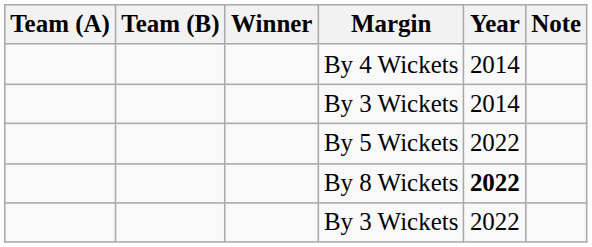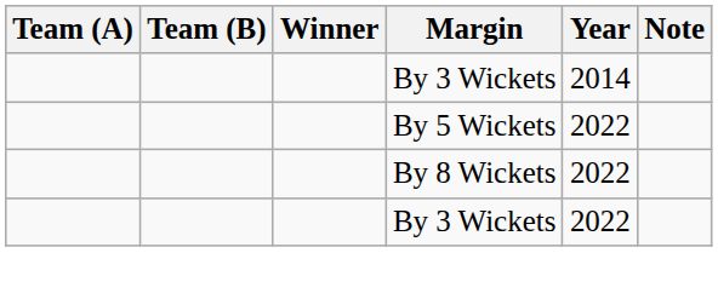- row: By 4 Wickets | 2014
By 8 Wickets | Year: bold -> normal
